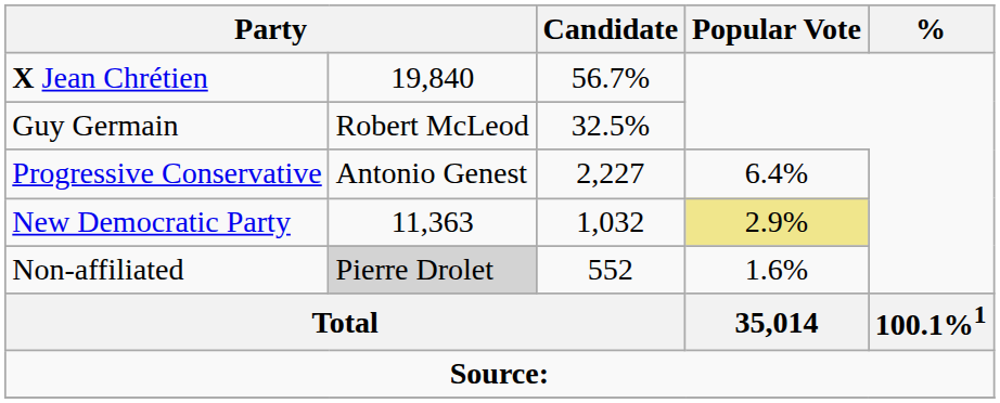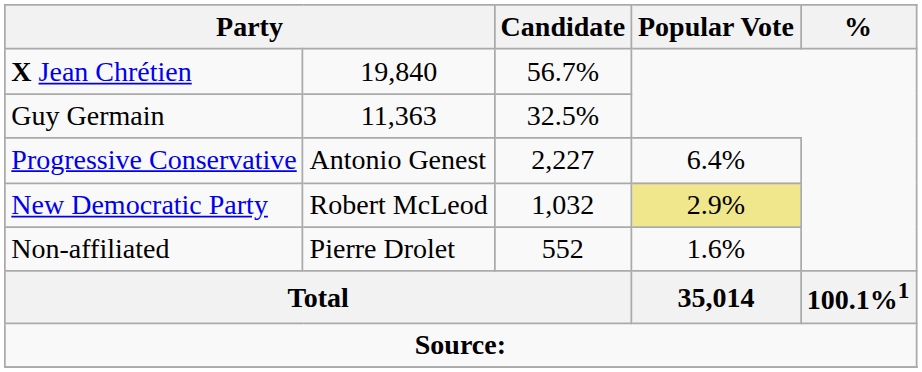Guy Germain | column 2: Robert McLeod -> 11,363
New Democratic Party | column 2: 11,363 -> Robert McLeod
Non-affiliated | column 2: lightgrey background -> no background
